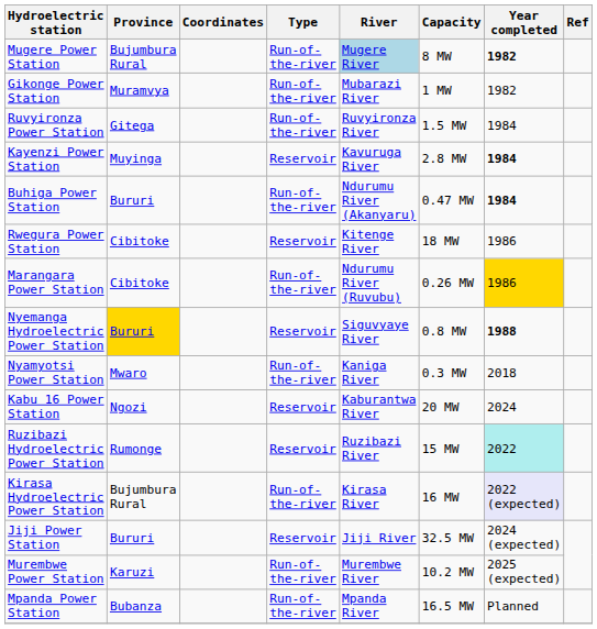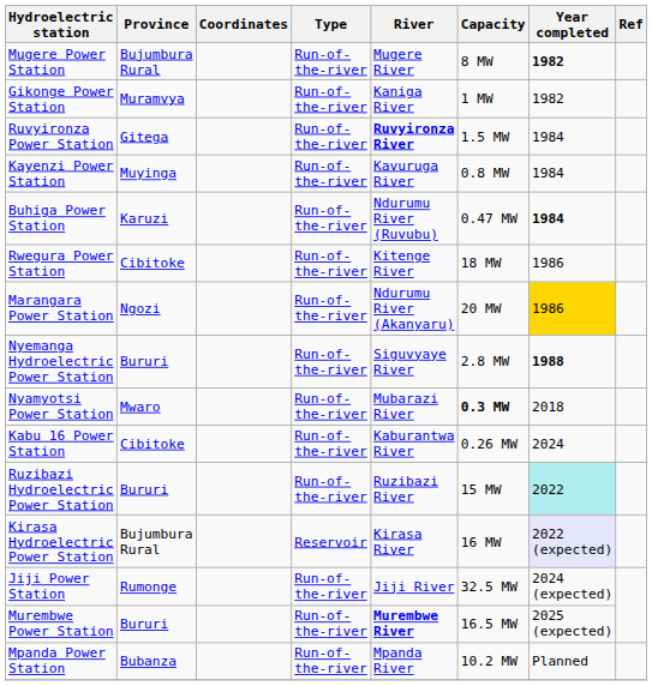Mugere Power Station | River: lightblue background -> no background
Gikonge Power Station | River: Mubarazi River -> Kaniga River
Ruvyironza Power Station | River: normal -> bold
Kayenzi Power Station | Type: Reservoir -> Run-of-the-river
Kayenzi Power Station | Capacity: 2.8 MW -> 0.8 MW
Kayenzi Power Station | Year completed: bold -> normal
Buhiga Power Station | Province: Bururi -> Karuzi
Buhiga Power Station | River: Ndurumu River (Akanyaru) -> Ndurumu River (Ruvubu)
Rwegura Power Station | Type: Reservoir -> Run-of-the-river
Marangara Power Station | Province: Cibitoke -> Ngozi
Marangara Power Station | River: Ndurumu River (Ruvubu) -> Ndurumu River (Akanyaru)
Marangara Power Station | Capacity: 0.26 MW -> 20 MW
Nyemanga Hydroelectric Power Station | Province: gold background -> no background
Nyemanga Hydroelectric Power Station | Type: Reservoir -> Run-of-the-river
Nyemanga Hydroelectric Power Station | Capacity: 0.8 MW -> 2.8 MW
Nyamyotsi Power Station | River: Kaniga River -> Mubarazi River
Nyamyotsi Power Station | Capacity: normal -> bold
Kabu 16 Power Station | Province: Ngozi -> Cibitoke
Kabu 16 Power Station | Type: Reservoir -> Run-of-the-river
Kabu 16 Power Station | Capacity: 20 MW -> 0.26 MW
Ruzibazi Hydroelectric Power Station | Province: Rumonge -> Bururi
Ruzibazi Hydroelectric Power Station | Type: Reservoir -> Run-of-the-river
Kirasa Hydroelectric Power Station | Type: Run-of-the-river -> Reservoir
Jiji Power Station | Province: Bururi -> Rumonge
Jiji Power Station | Type: Reservoir -> Run-of-the-river
Murembwe Power Station | Province: Karuzi -> Bururi
Murembwe Power Station | River: normal -> bold
Murembwe Power Station | Capacity: 10.2 MW -> 16.5 MW
Mpanda Power Station | Capacity: 16.5 MW -> 10.2 MW
